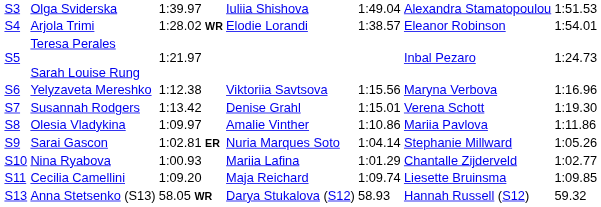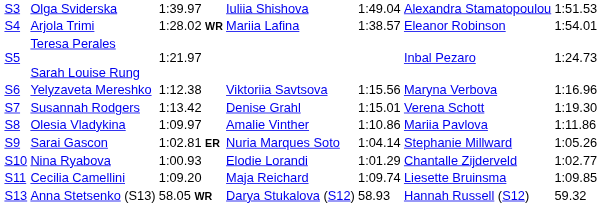Arjola Trimi | column 4: Elodie Lorandi -> Mariia Lafina
Nina Ryabova | column 4: Mariia Lafina -> Elodie Lorandi
